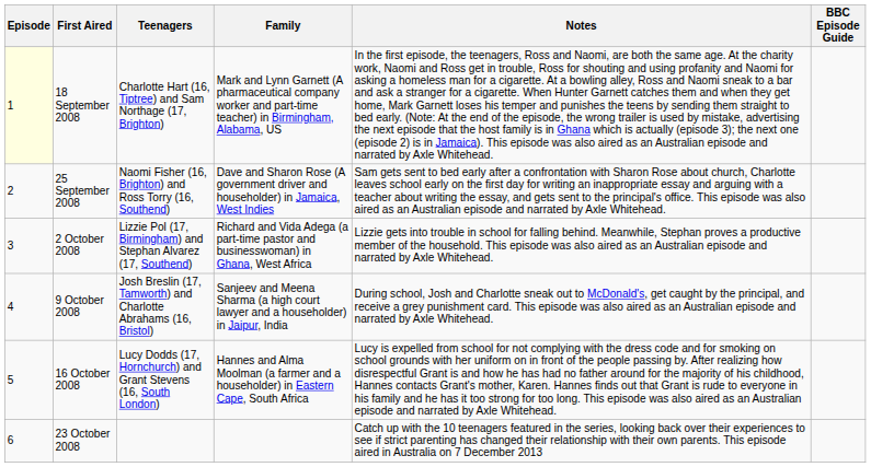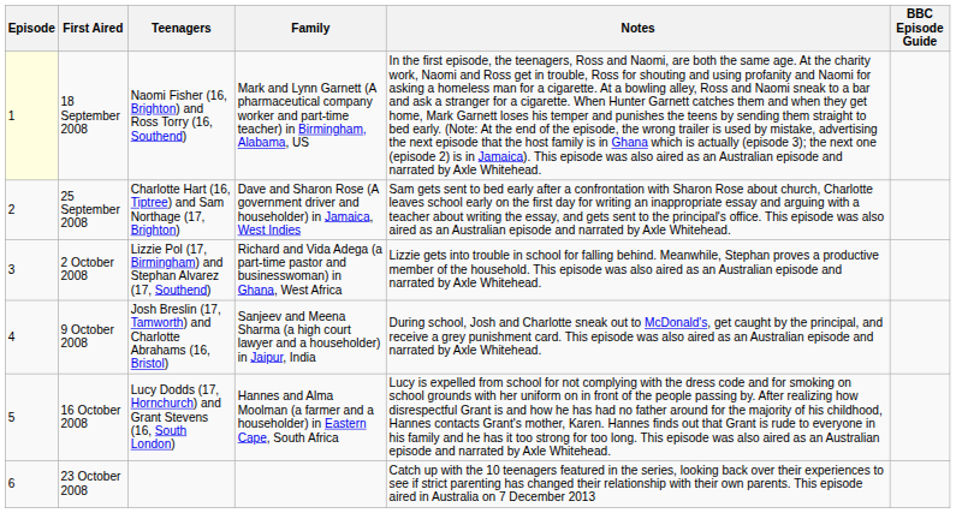18 September 2008 | Teenagers: Charlotte Hart (16, Tiptree) and Sam Northage (17, Brighton) -> Naomi Fisher (16, Brighton) and Ross Torry (16, Southend)
25 September 2008 | Teenagers: Naomi Fisher (16, Brighton) and Ross Torry (16, Southend) -> Charlotte Hart (16, Tiptree) and Sam Northage (17, Brighton)
